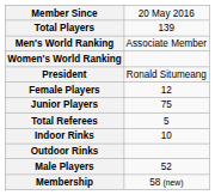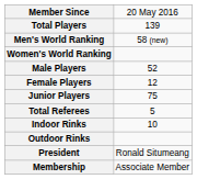Men's World Ranking | column 2: Associate Member -> 58 (new)
rows swapped: Male Players <-> President
Membership | column 2: 58 (new) -> Associate Member
